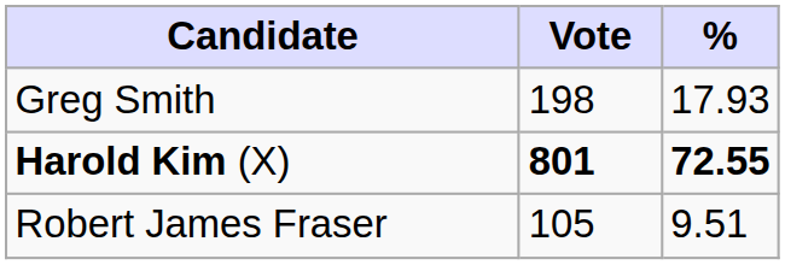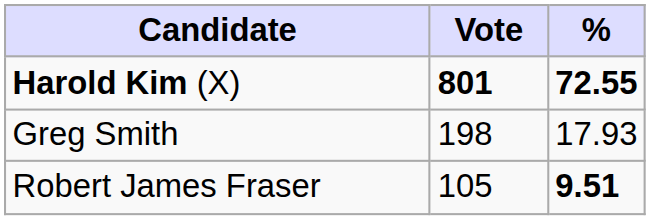rows swapped: Harold Kim (X) <-> Greg Smith
Robert James Fraser | %: normal -> bold
